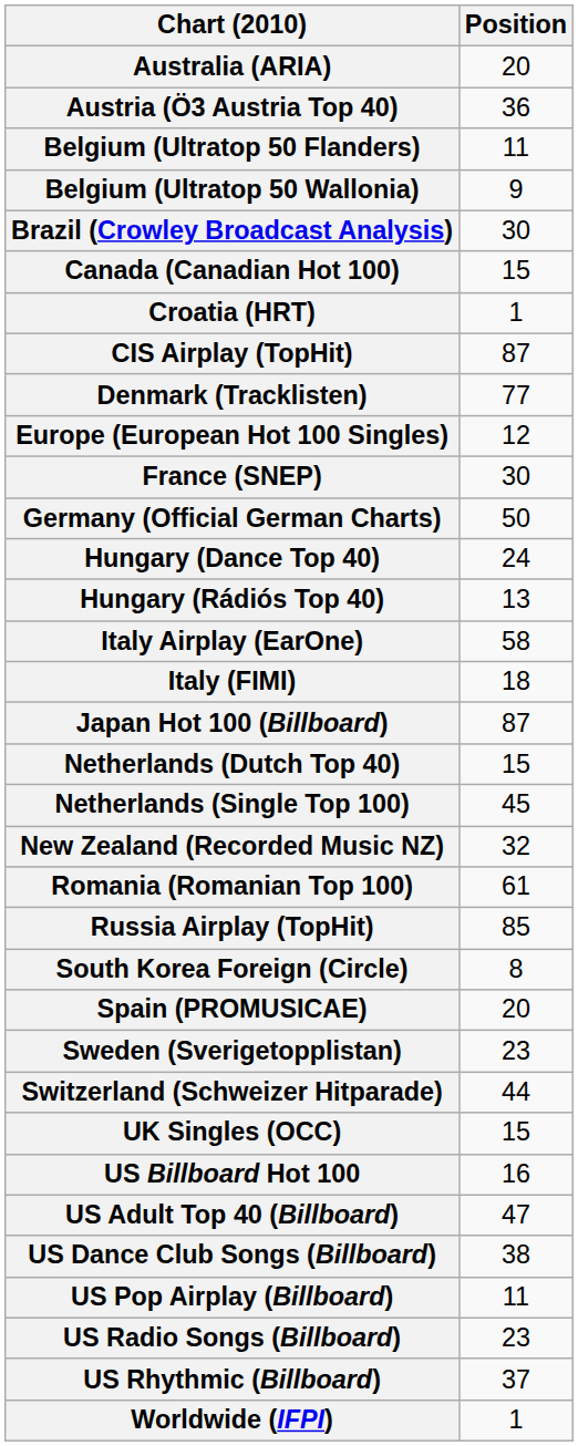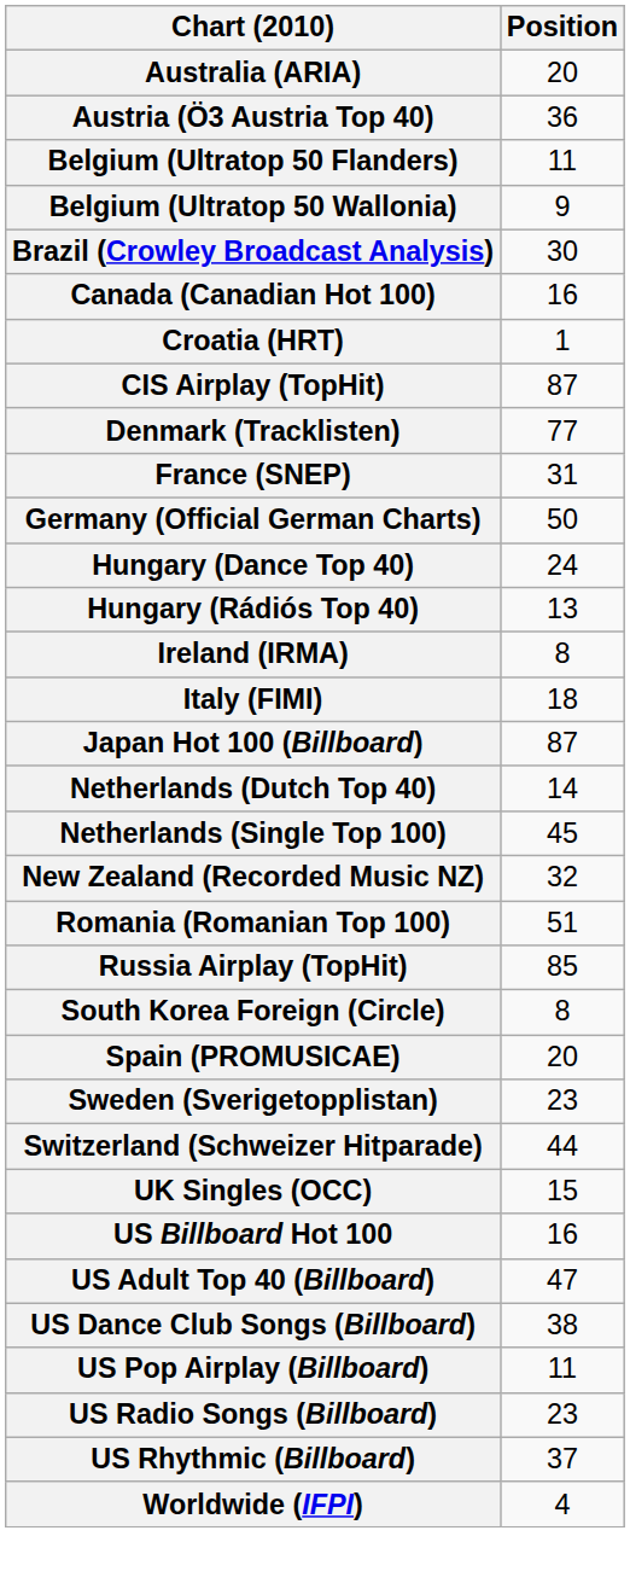Canada (Canadian Hot 100) | Position: 15 -> 16
- row: Europe (European Hot 100 Singles) | 12
France (SNEP) | Position: 30 -> 31
+ row: Ireland (IRMA) | 8
- row: Italy Airplay (EarOne) | 58
Netherlands (Dutch Top 40) | Position: 15 -> 14
Romania (Romanian Top 100) | Position: 61 -> 51
Worldwide (IFPI) | Position: 1 -> 4
